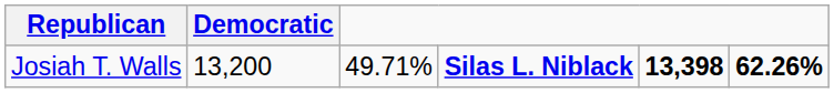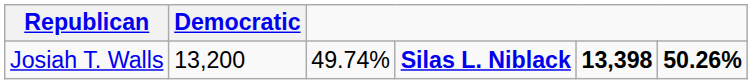Josiah T. Walls | column 3: 49.71% -> 49.74%
Josiah T. Walls | column 6: 62.26% -> 50.26%
